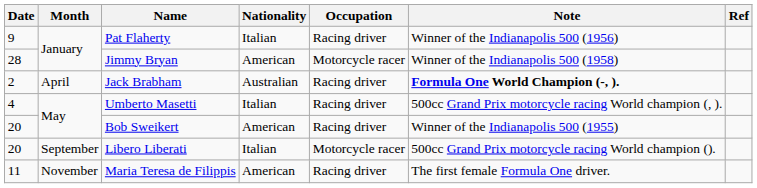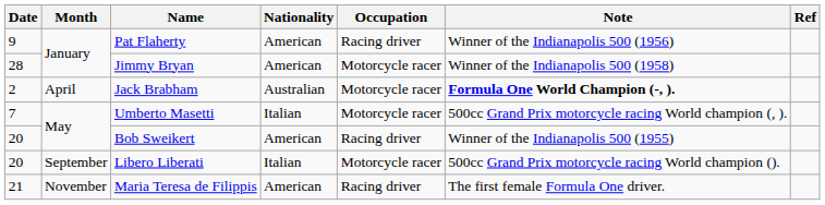Pat Flaherty | Nationality: Italian -> American
Jack Brabham | Occupation: Racing driver -> Motorcycle racer
Umberto Masetti | Date: 4 -> 7
Umberto Masetti | Occupation: Racing driver -> Motorcycle racer
Maria Teresa de Filippis | Date: 11 -> 21
